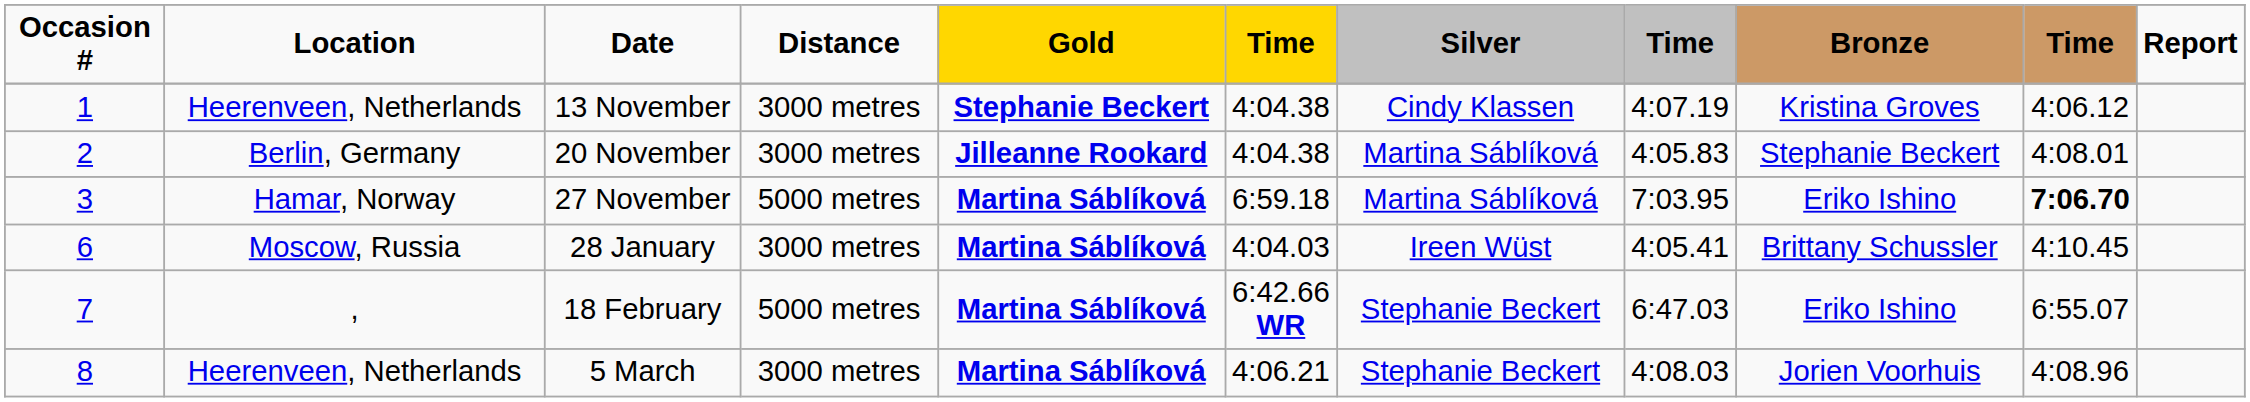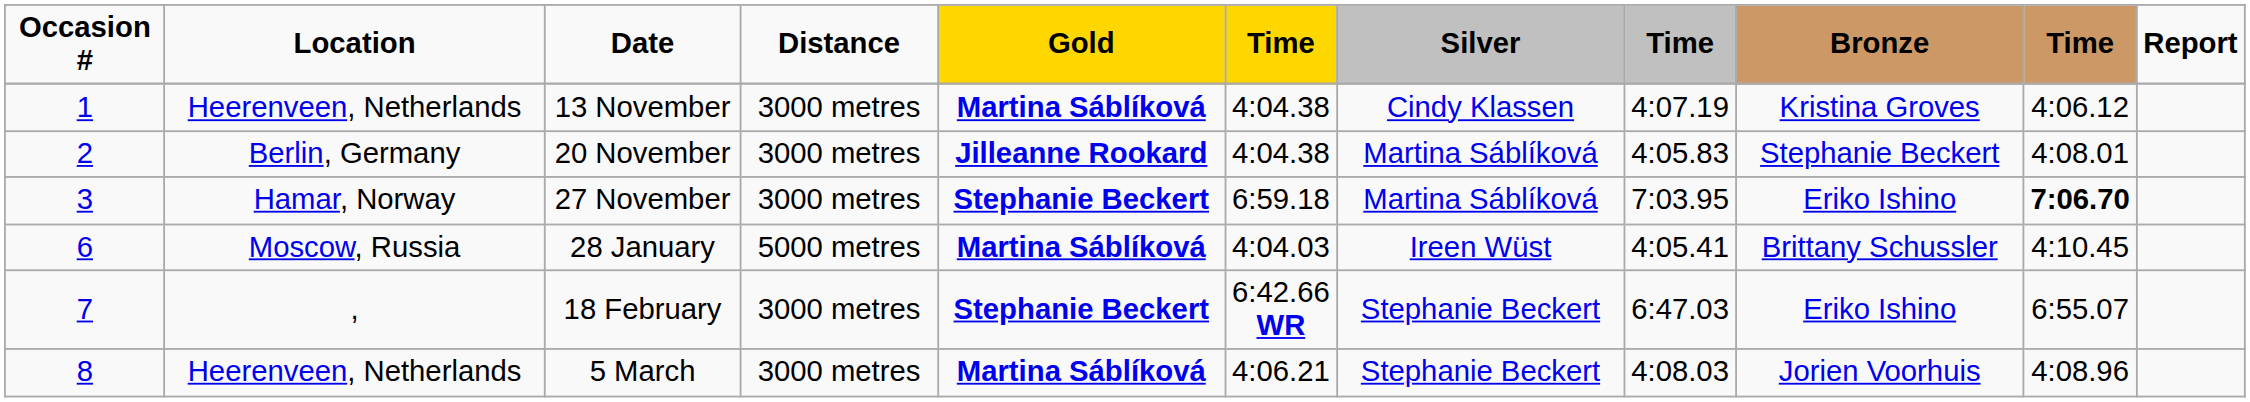13 November | Gold: Stephanie Beckert -> Martina Sáblíková
27 November | Distance: 5000 metres -> 3000 metres
27 November | Gold: Martina Sáblíková -> Stephanie Beckert
28 January | Distance: 3000 metres -> 5000 metres
18 February | Distance: 5000 metres -> 3000 metres
18 February | Gold: Martina Sáblíková -> Stephanie Beckert
